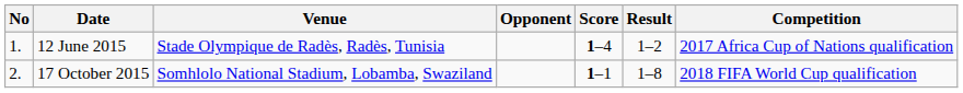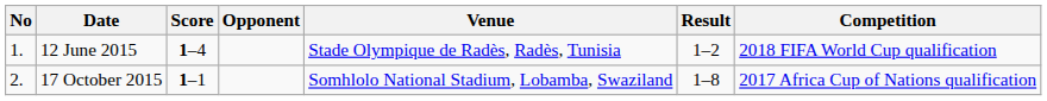columns swapped: Venue <-> Score
12 June 2015 | Competition: 2017 Africa Cup of Nations qualification -> 2018 FIFA World Cup qualification
17 October 2015 | Competition: 2018 FIFA World Cup qualification -> 2017 Africa Cup of Nations qualification
